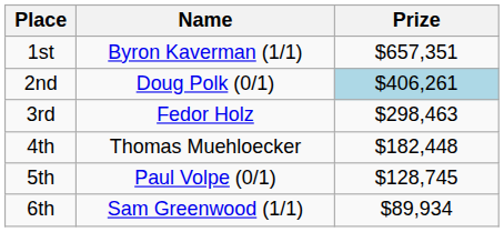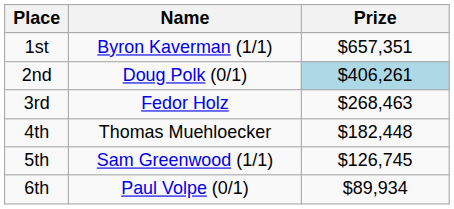3rd | Prize: $298,463 -> $268,463
5th | Name: Paul Volpe (0/1) -> Sam Greenwood (1/1)
5th | Prize: $128,745 -> $126,745
6th | Name: Sam Greenwood (1/1) -> Paul Volpe (0/1)
